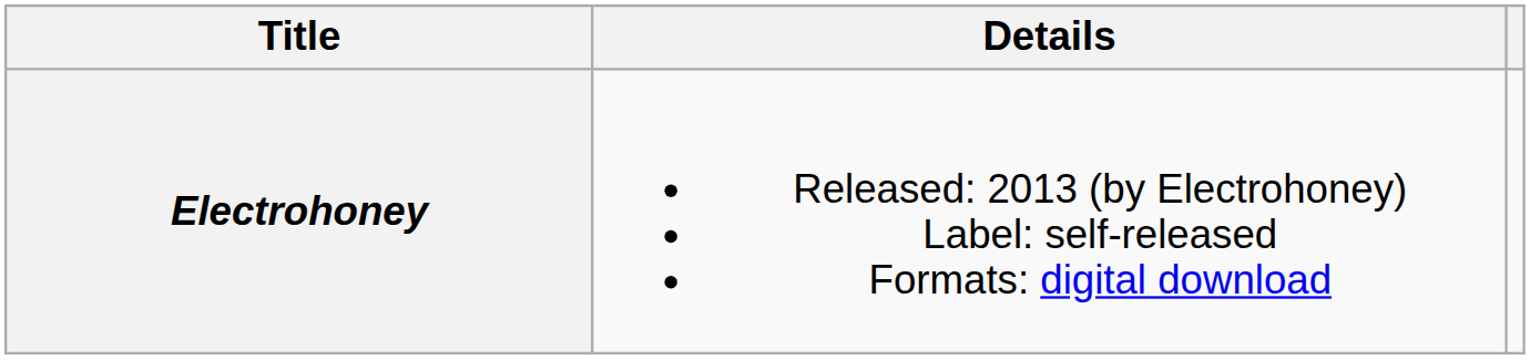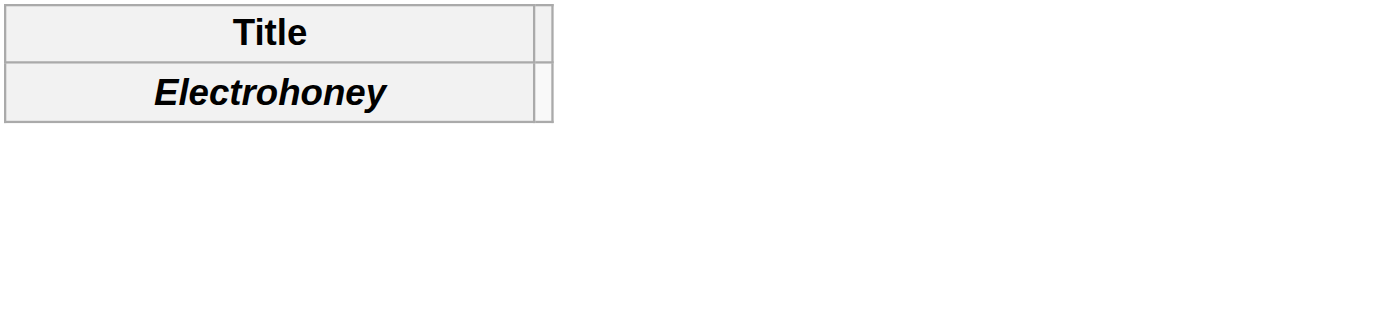- column: Details | Released: 2013 (by Electrohoney) Label: self-released Formats: digital download
